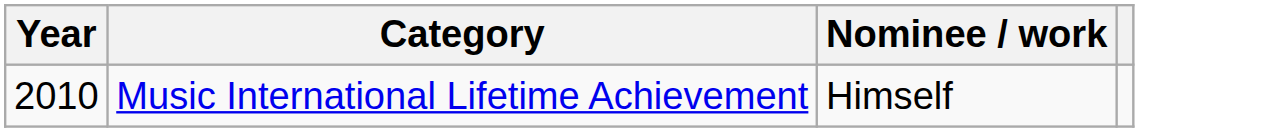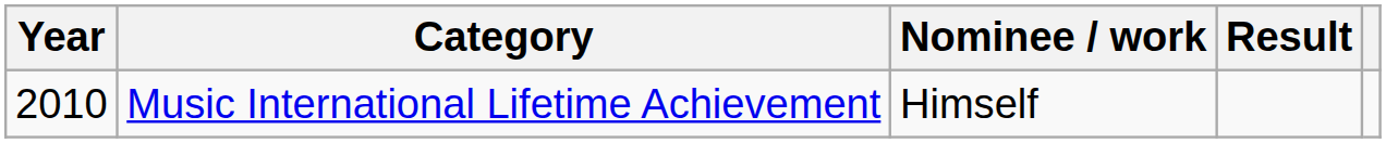+ column: Result
